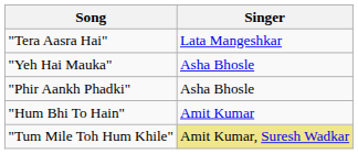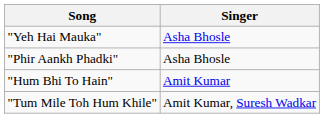- row: "Tera Aasra Hai" | Lata Mangeshkar
"Tum Mile Toh Hum Khile" | Singer: khaki background -> no background
